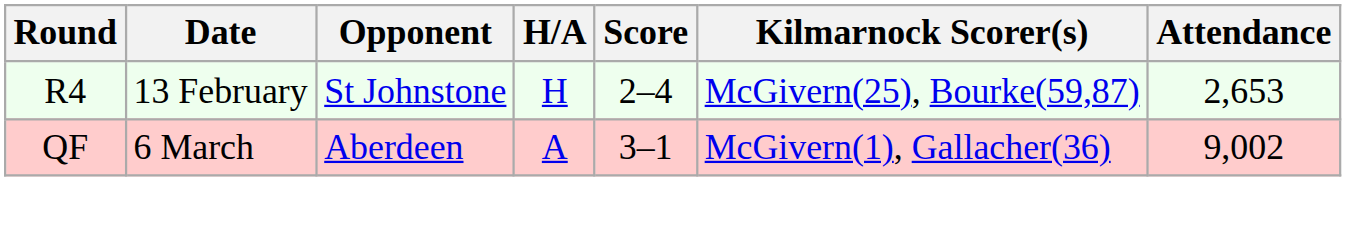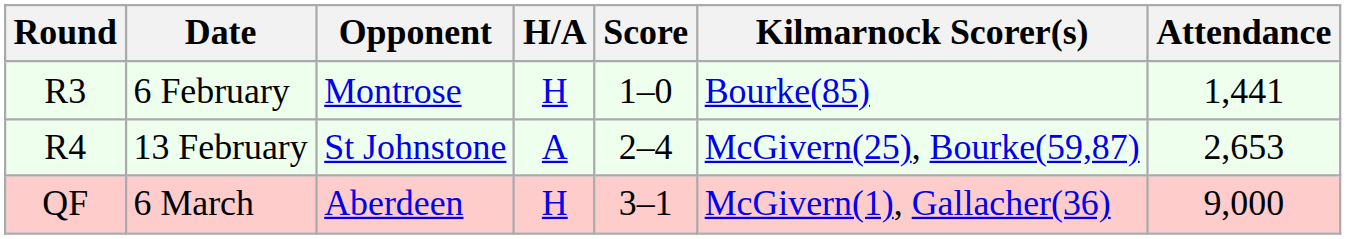+ row: R3 | 6 February | Montrose | H | 1–0 | Bourke(85) | 1,441
13 February | H/A: H -> A
6 March | H/A: A -> H
6 March | Attendance: 9,002 -> 9,000
